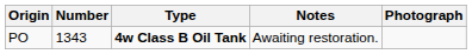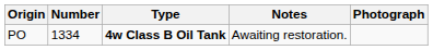PO | Number: 1343 -> 1334
